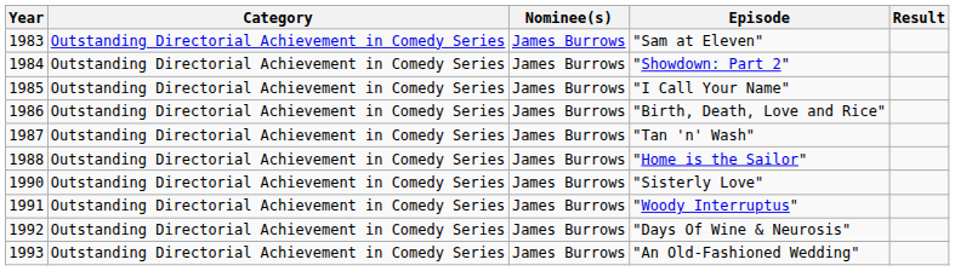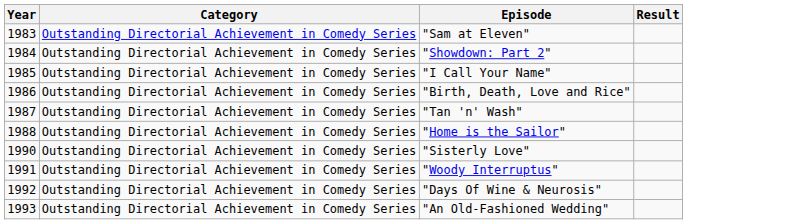- column: Nominee(s) | James Burrows | James Burrows | James Burrows | James Burrows | James Burrows | James Burrows | James Burrows | James Burrows | James Burrows | James Burrows
